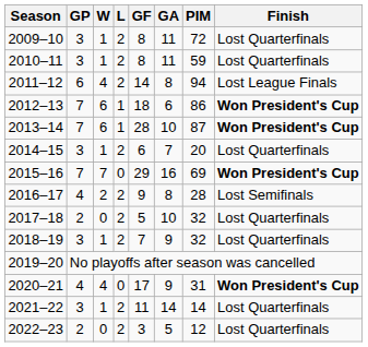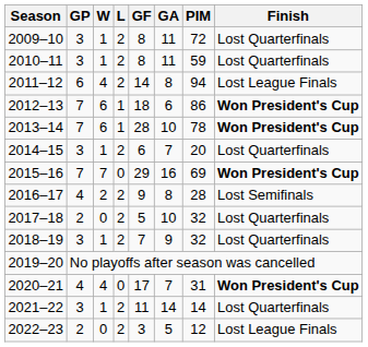2013–14 | PIM: 87 -> 78
2020–21 | GA: 9 -> 7
2022–23 | Finish: Lost Quarterfinals -> Lost League Finals
